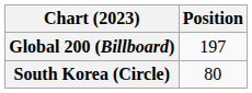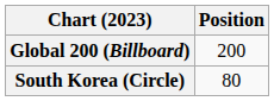Global 200 (Billboard) | Position: 197 -> 200
